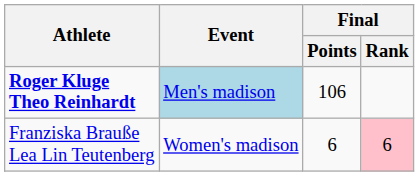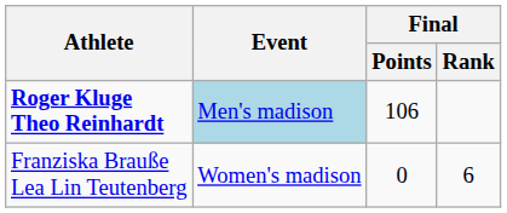Franziska Brauße Lea Lin Teutenberg | Final / Points: 6 -> 0
Franziska Brauße Lea Lin Teutenberg | Final / Rank: pink background -> no background
